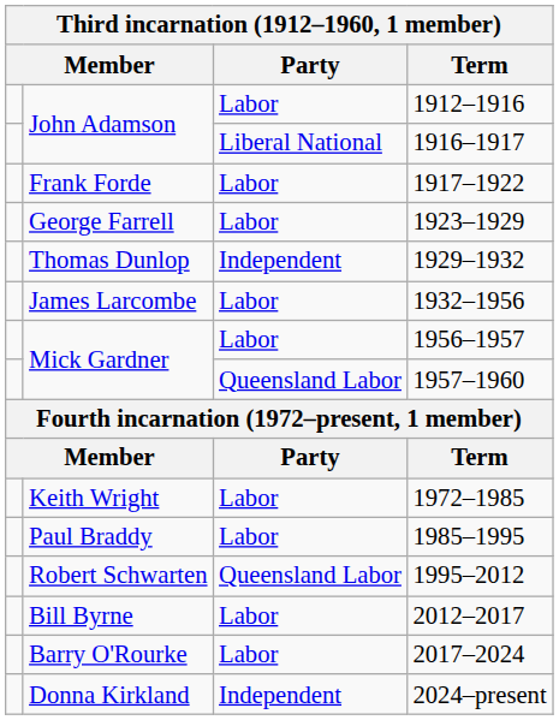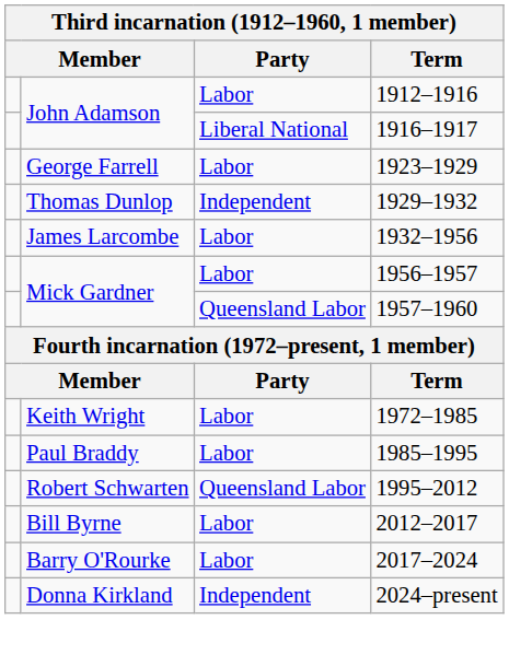- row: Frank Forde | Labor | 1917–1922
